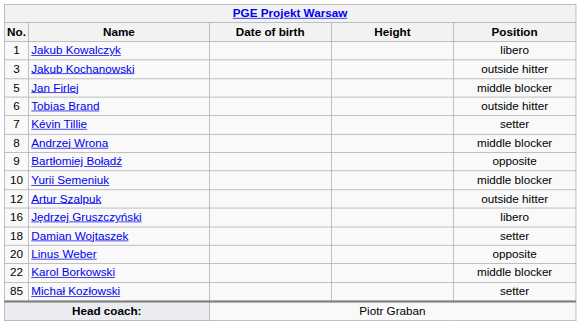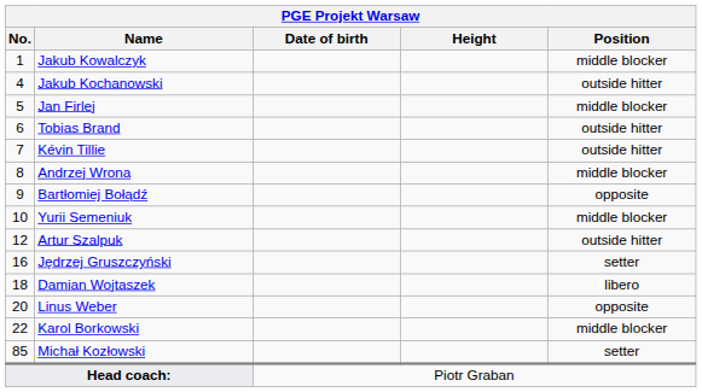Jakub Kowalczyk | Position: libero -> middle blocker
Jakub Kochanowski | No.: 3 -> 4
Kévin Tillie | Position: setter -> outside hitter
Jędrzej Gruszczyński | Position: libero -> setter
Damian Wojtaszek | Position: setter -> libero
